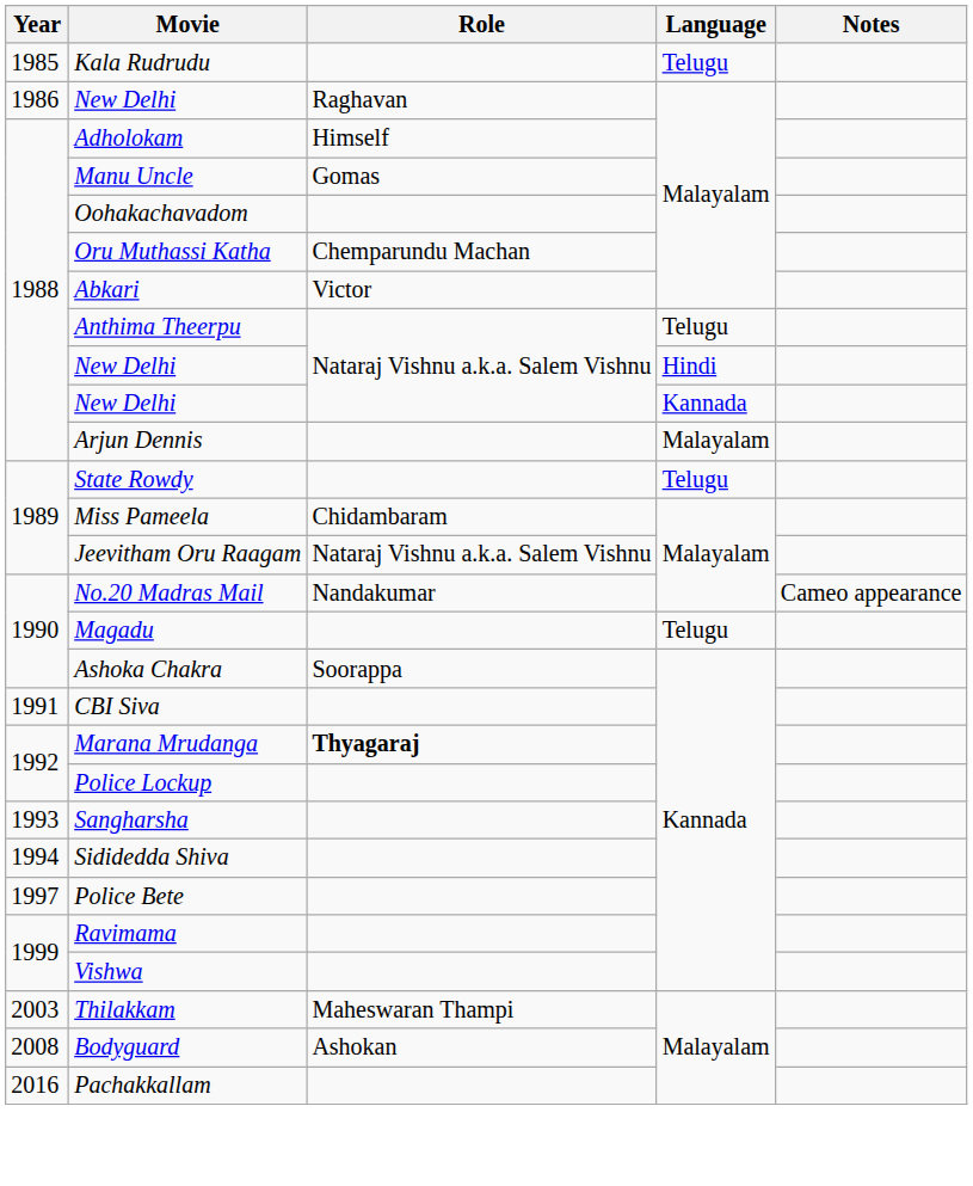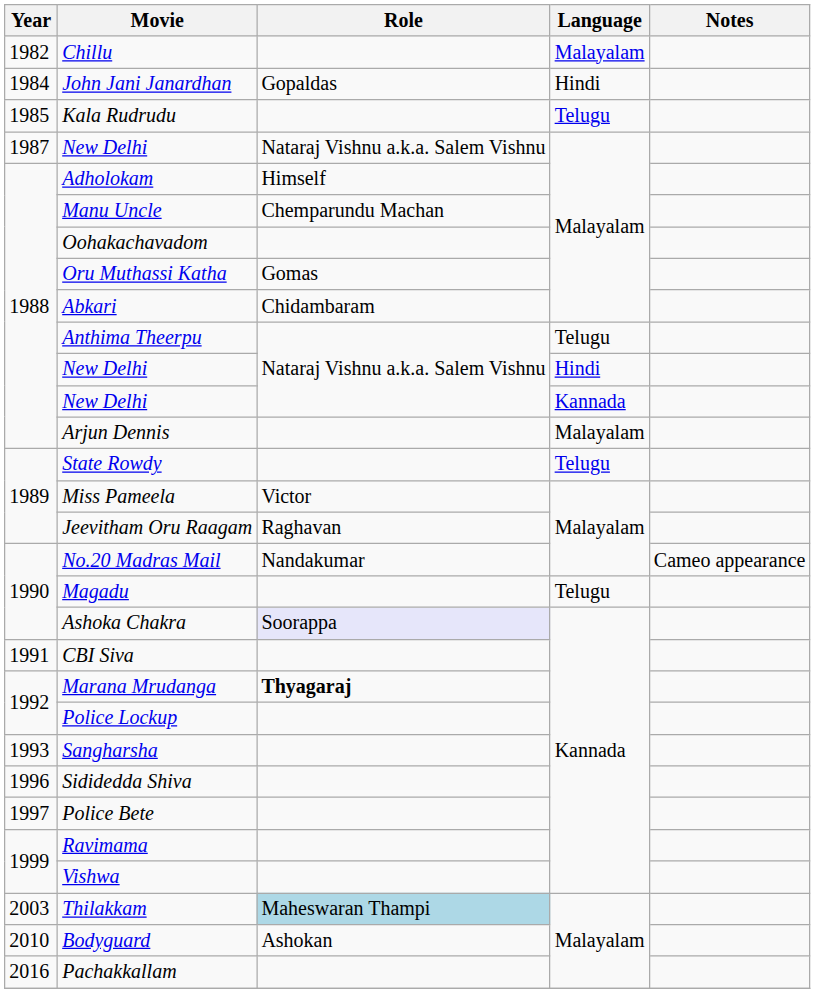+ row: 1982 | Chillu | Malayalam
+ row: 1984 | John Jani Janardhan | Gopaldas | Hindi
New Delhi / Malayalam | Year: 1986 -> 1987
New Delhi / Malayalam | Role: Raghavan -> Nataraj Vishnu a.k.a. Salem Vishnu
Manu Uncle | Role: Gomas -> Chemparundu Machan
Oru Muthassi Katha | Role: Chemparundu Machan -> Gomas
Abkari | Role: Victor -> Chidambaram
Miss Pameela | Role: Chidambaram -> Victor
Jeevitham Oru Raagam | Role: Nataraj Vishnu a.k.a. Salem Vishnu -> Raghavan
Ashoka Chakra | Role: no background -> lavender background
Sididedda Shiva | Year: 1994 -> 1996
Thilakkam | Role: no background -> lightblue background
Bodyguard | Year: 2008 -> 2010
